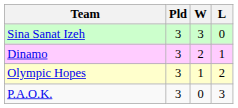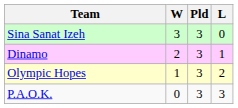columns swapped: Pld <-> W
